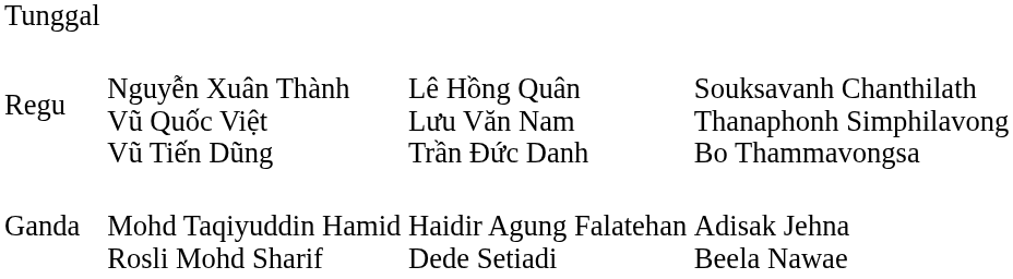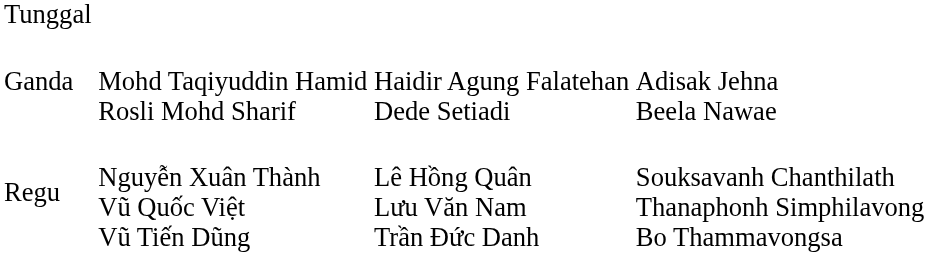rows swapped: Ganda <-> Regu
